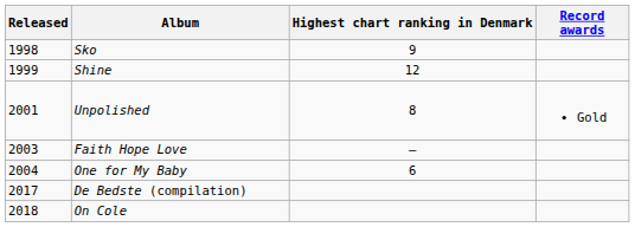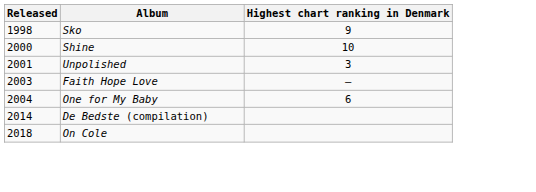- column: Record awards | Gold
Shine | Released: 1999 -> 2000
Shine | Highest chart ranking in Denmark: 12 -> 10
Unpolished | Highest chart ranking in Denmark: 8 -> 3
De Bedste (compilation) | Released: 2017 -> 2014
